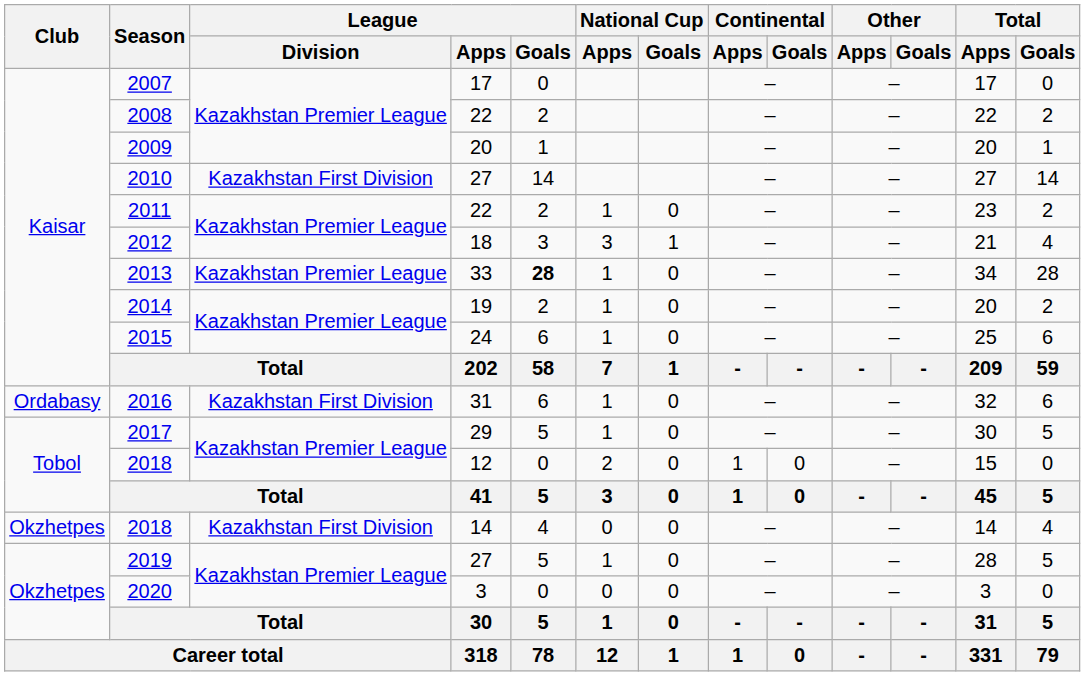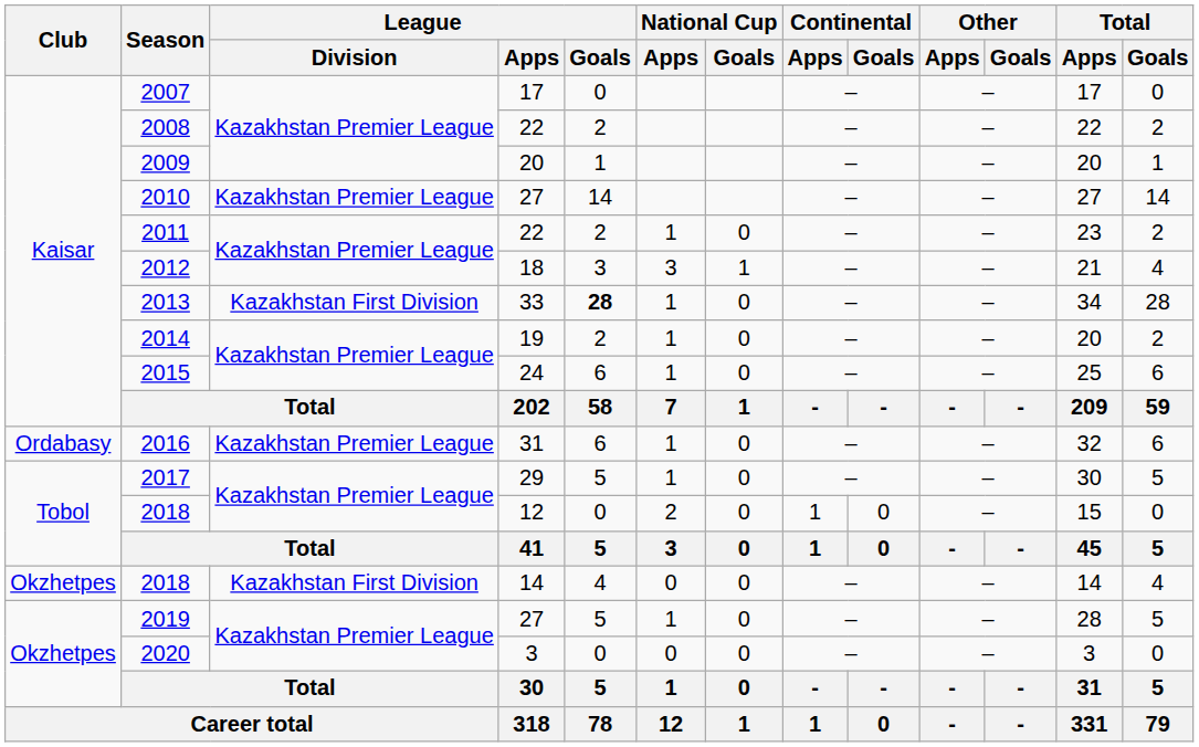2010 | League / Division: Kazakhstan First Division -> Kazakhstan Premier League
2013 | League / Division: Kazakhstan Premier League -> Kazakhstan First Division
2016 | League / Division: Kazakhstan First Division -> Kazakhstan Premier League
